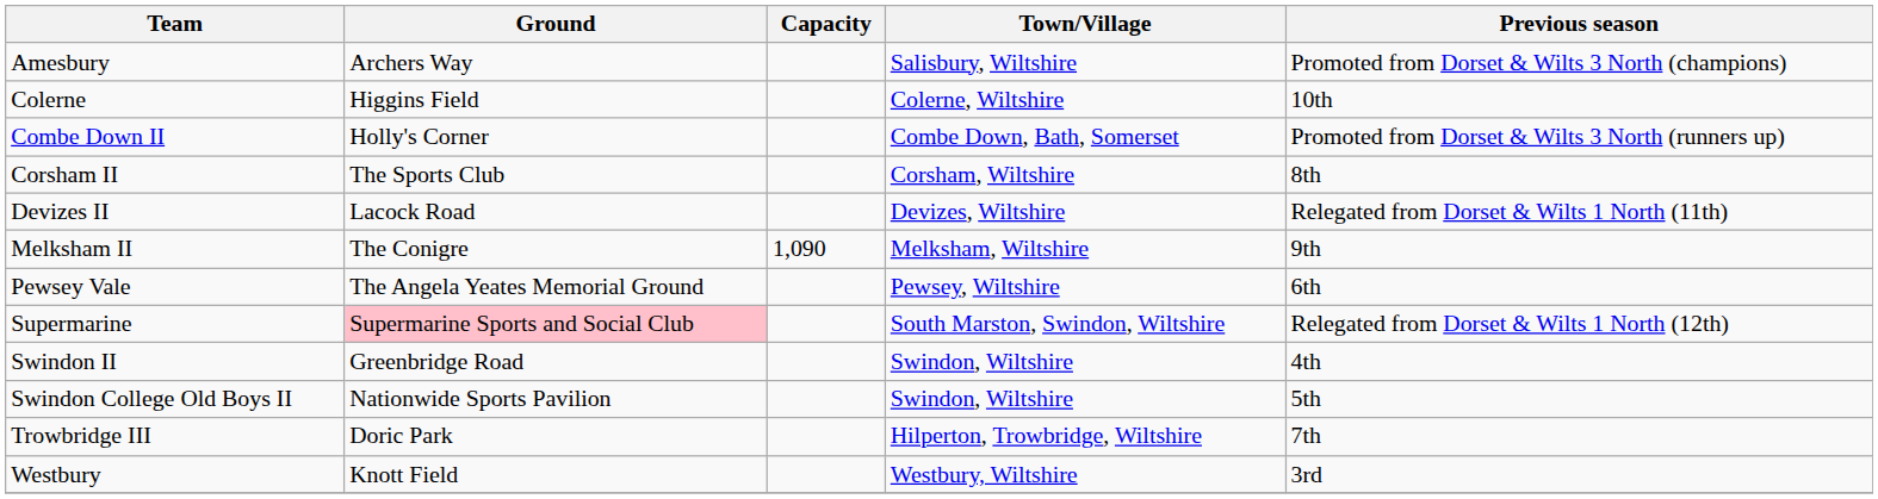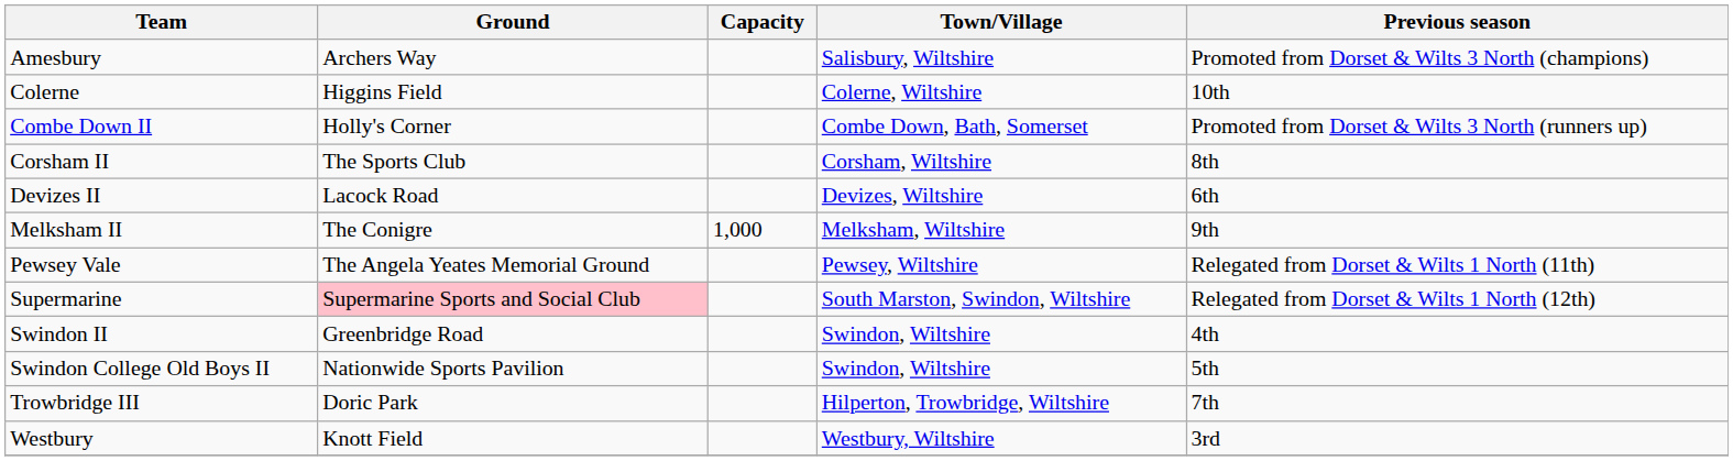Devizes II | Previous season: Relegated from Dorset & Wilts 1 North (11th) -> 6th
Melksham II | Capacity: 1,090 -> 1,000
Pewsey Vale | Previous season: 6th -> Relegated from Dorset & Wilts 1 North (11th)
